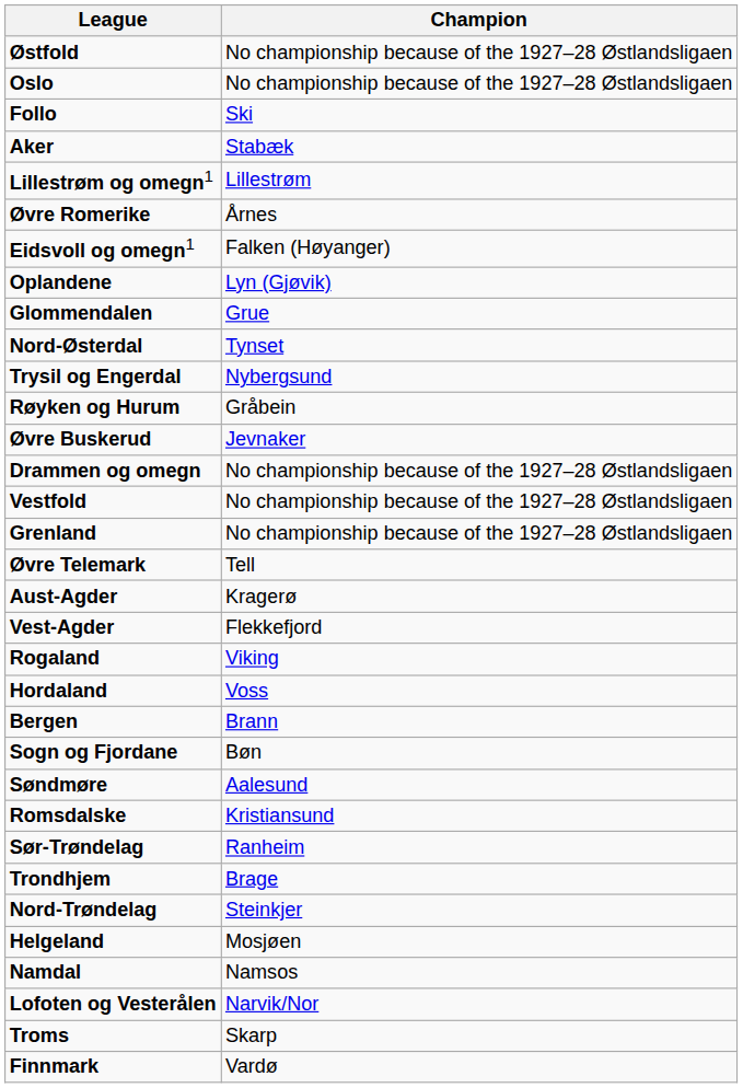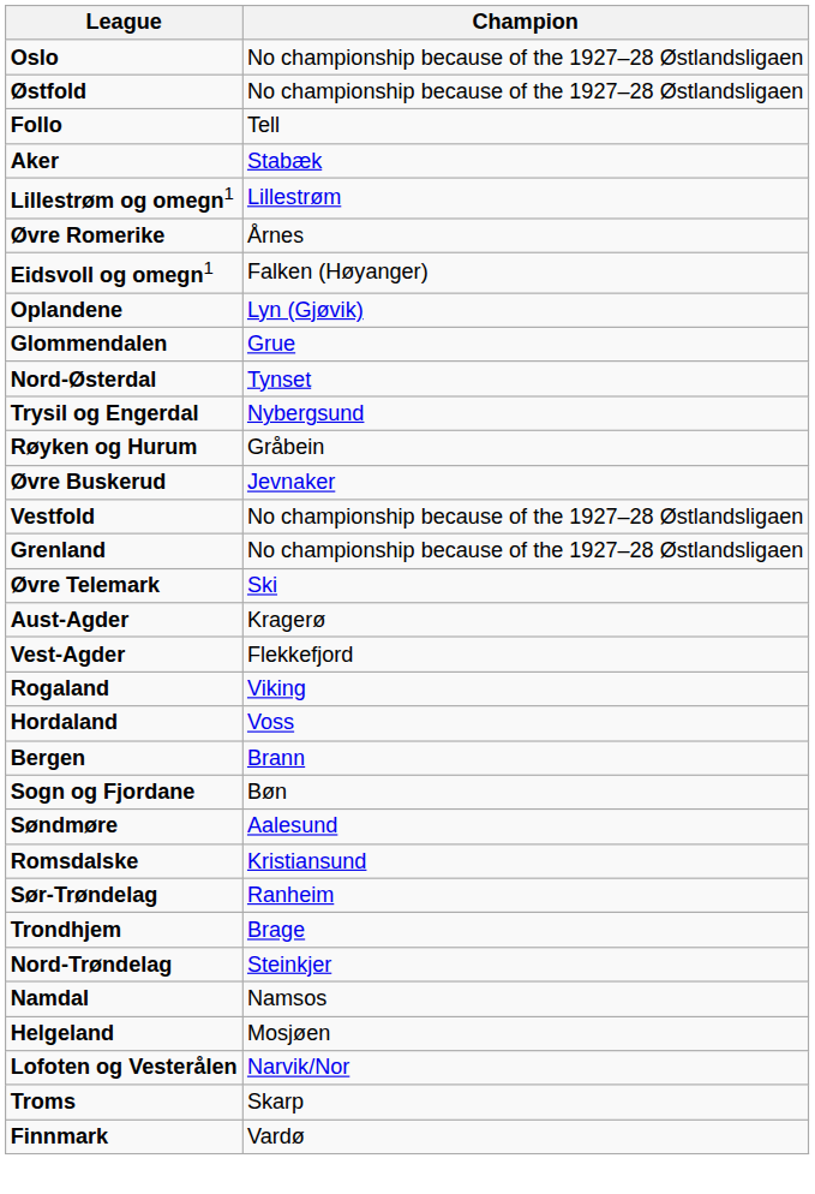rows swapped: Østfold <-> Oslo
Follo | Champion: Ski -> Tell
- row: Drammen og omegn | No championship because of the 1927–28 Østlandsligaen
Øvre Telemark | Champion: Tell -> Ski
rows swapped: Namdal <-> Helgeland
